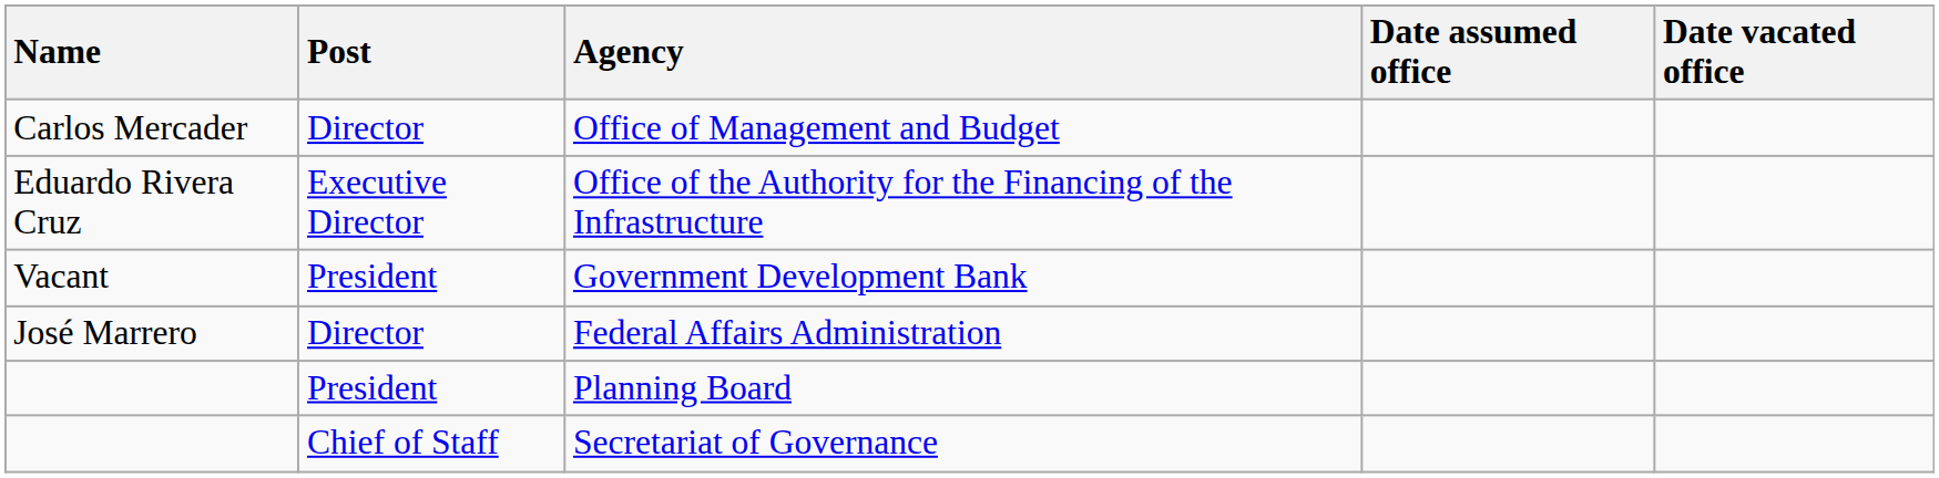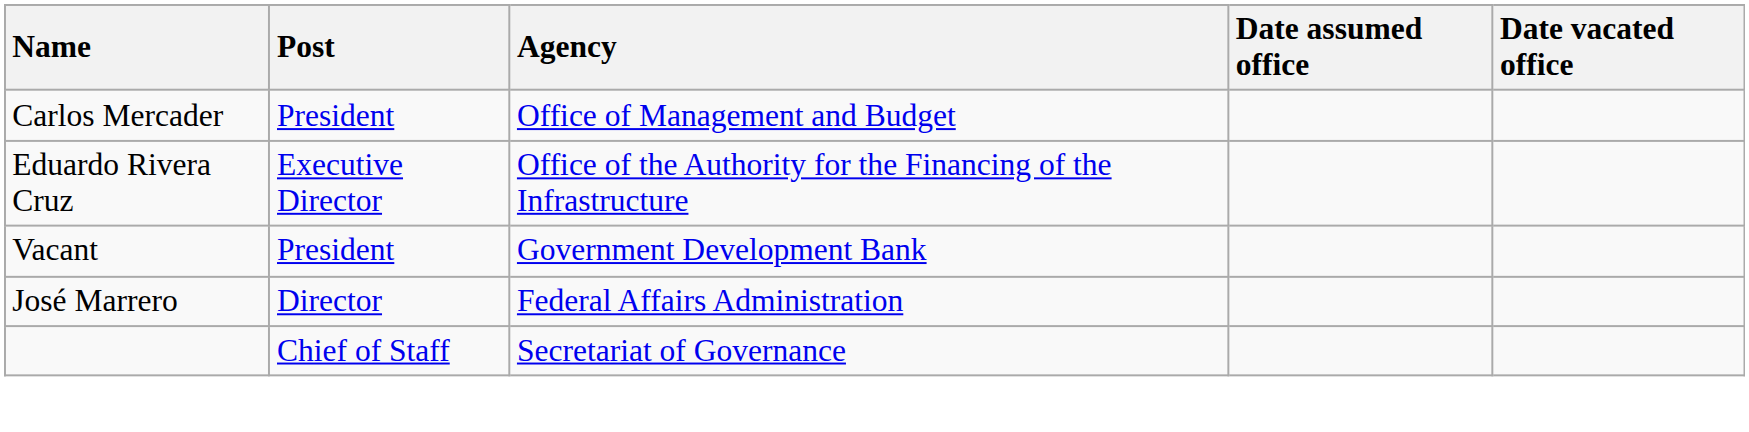Office of Management and Budget | Post: Director -> President
- row: President | Planning Board
